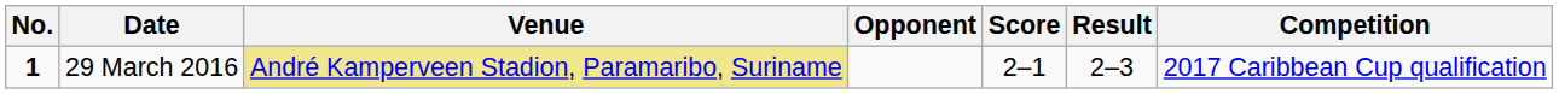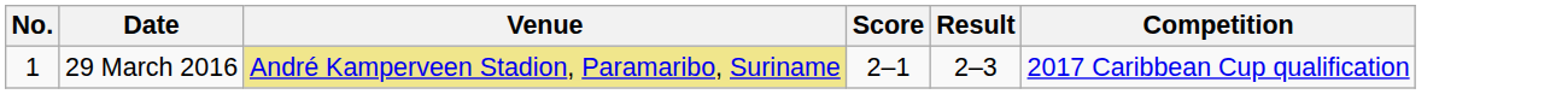- column: Opponent
29 March 2016 | No.: bold -> normal
